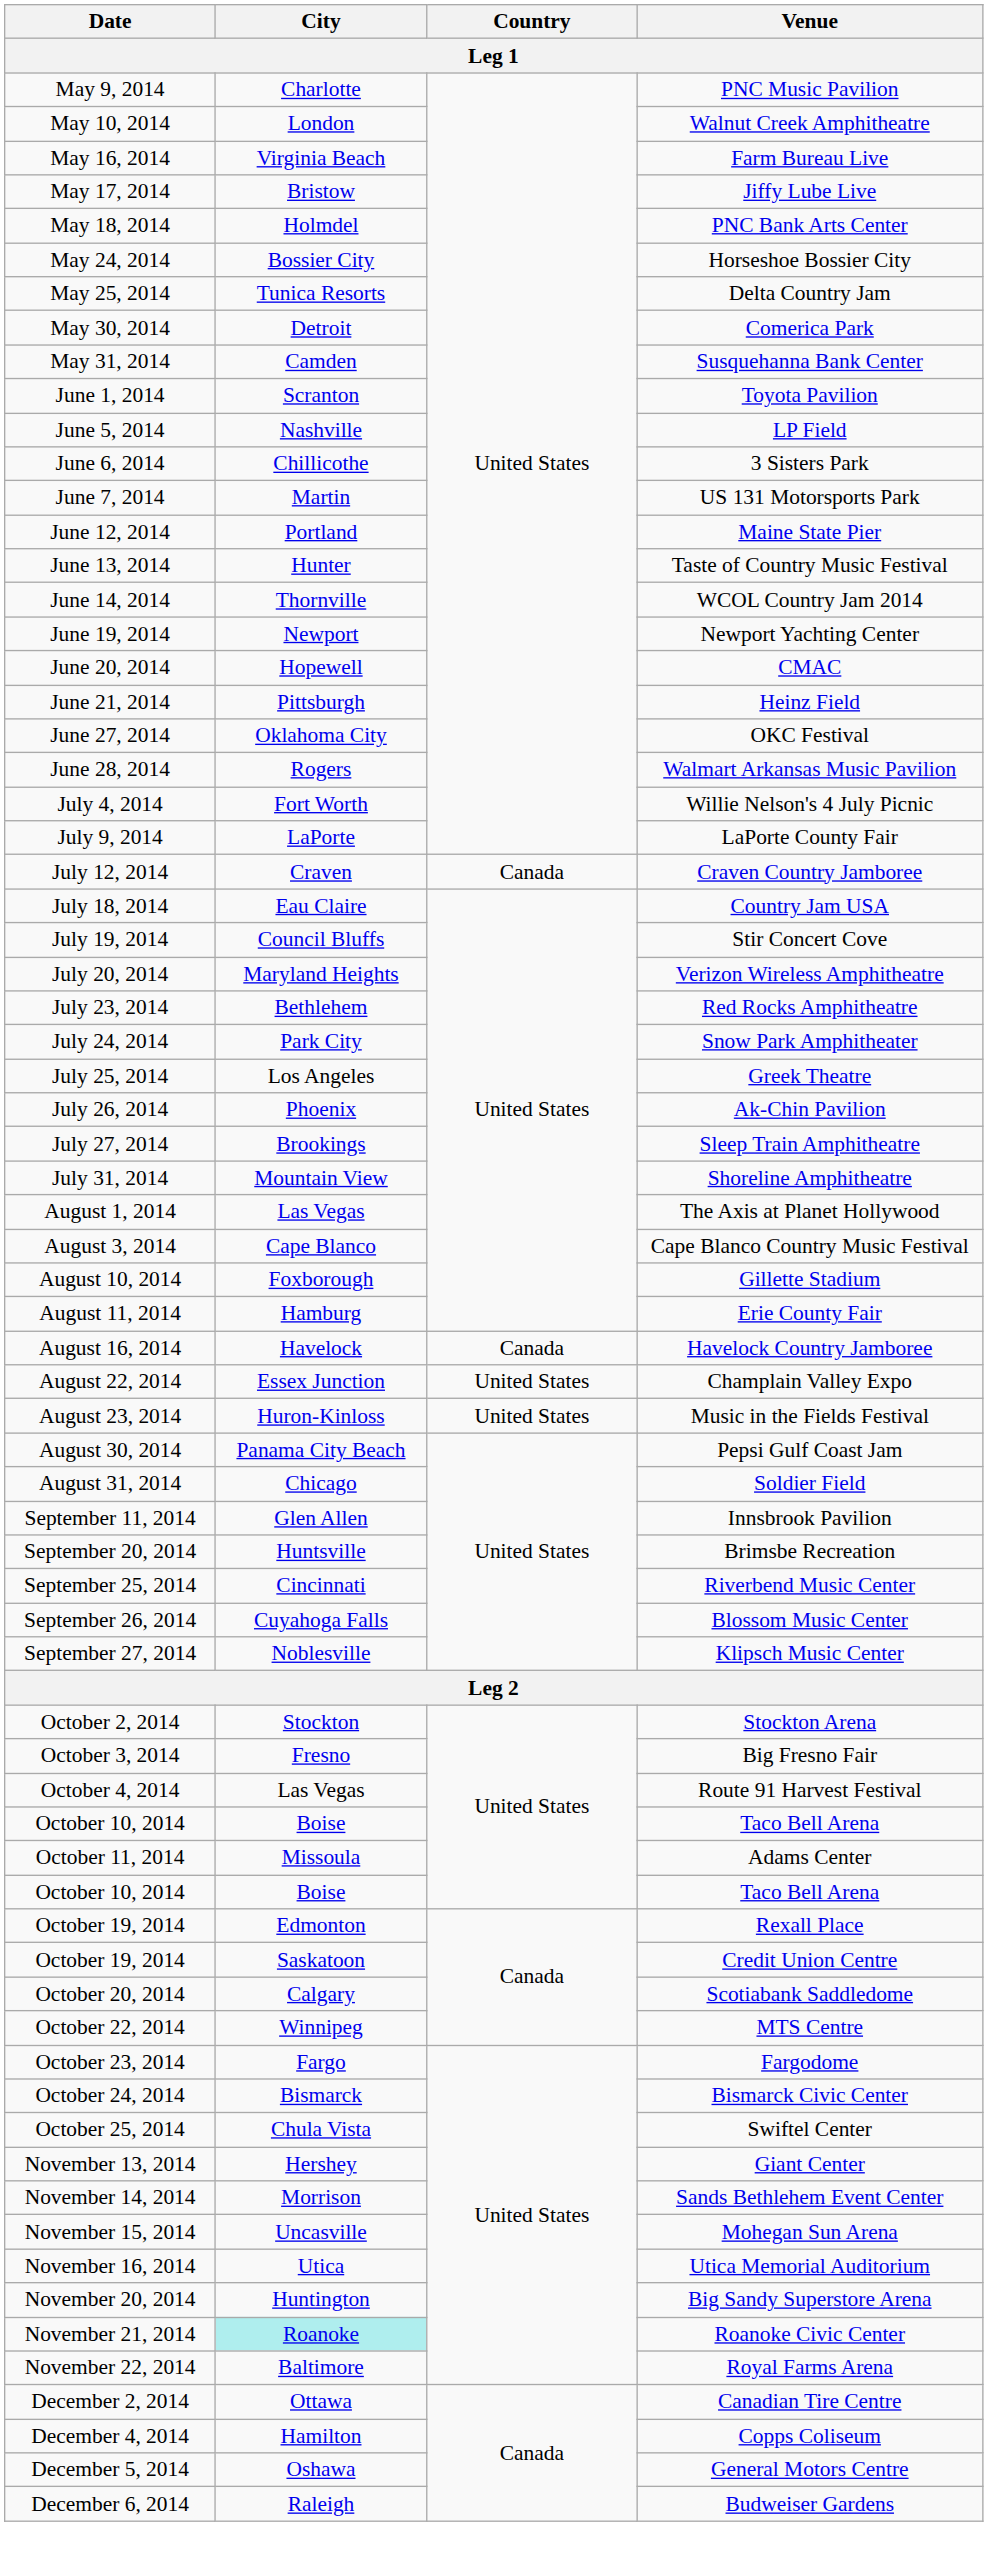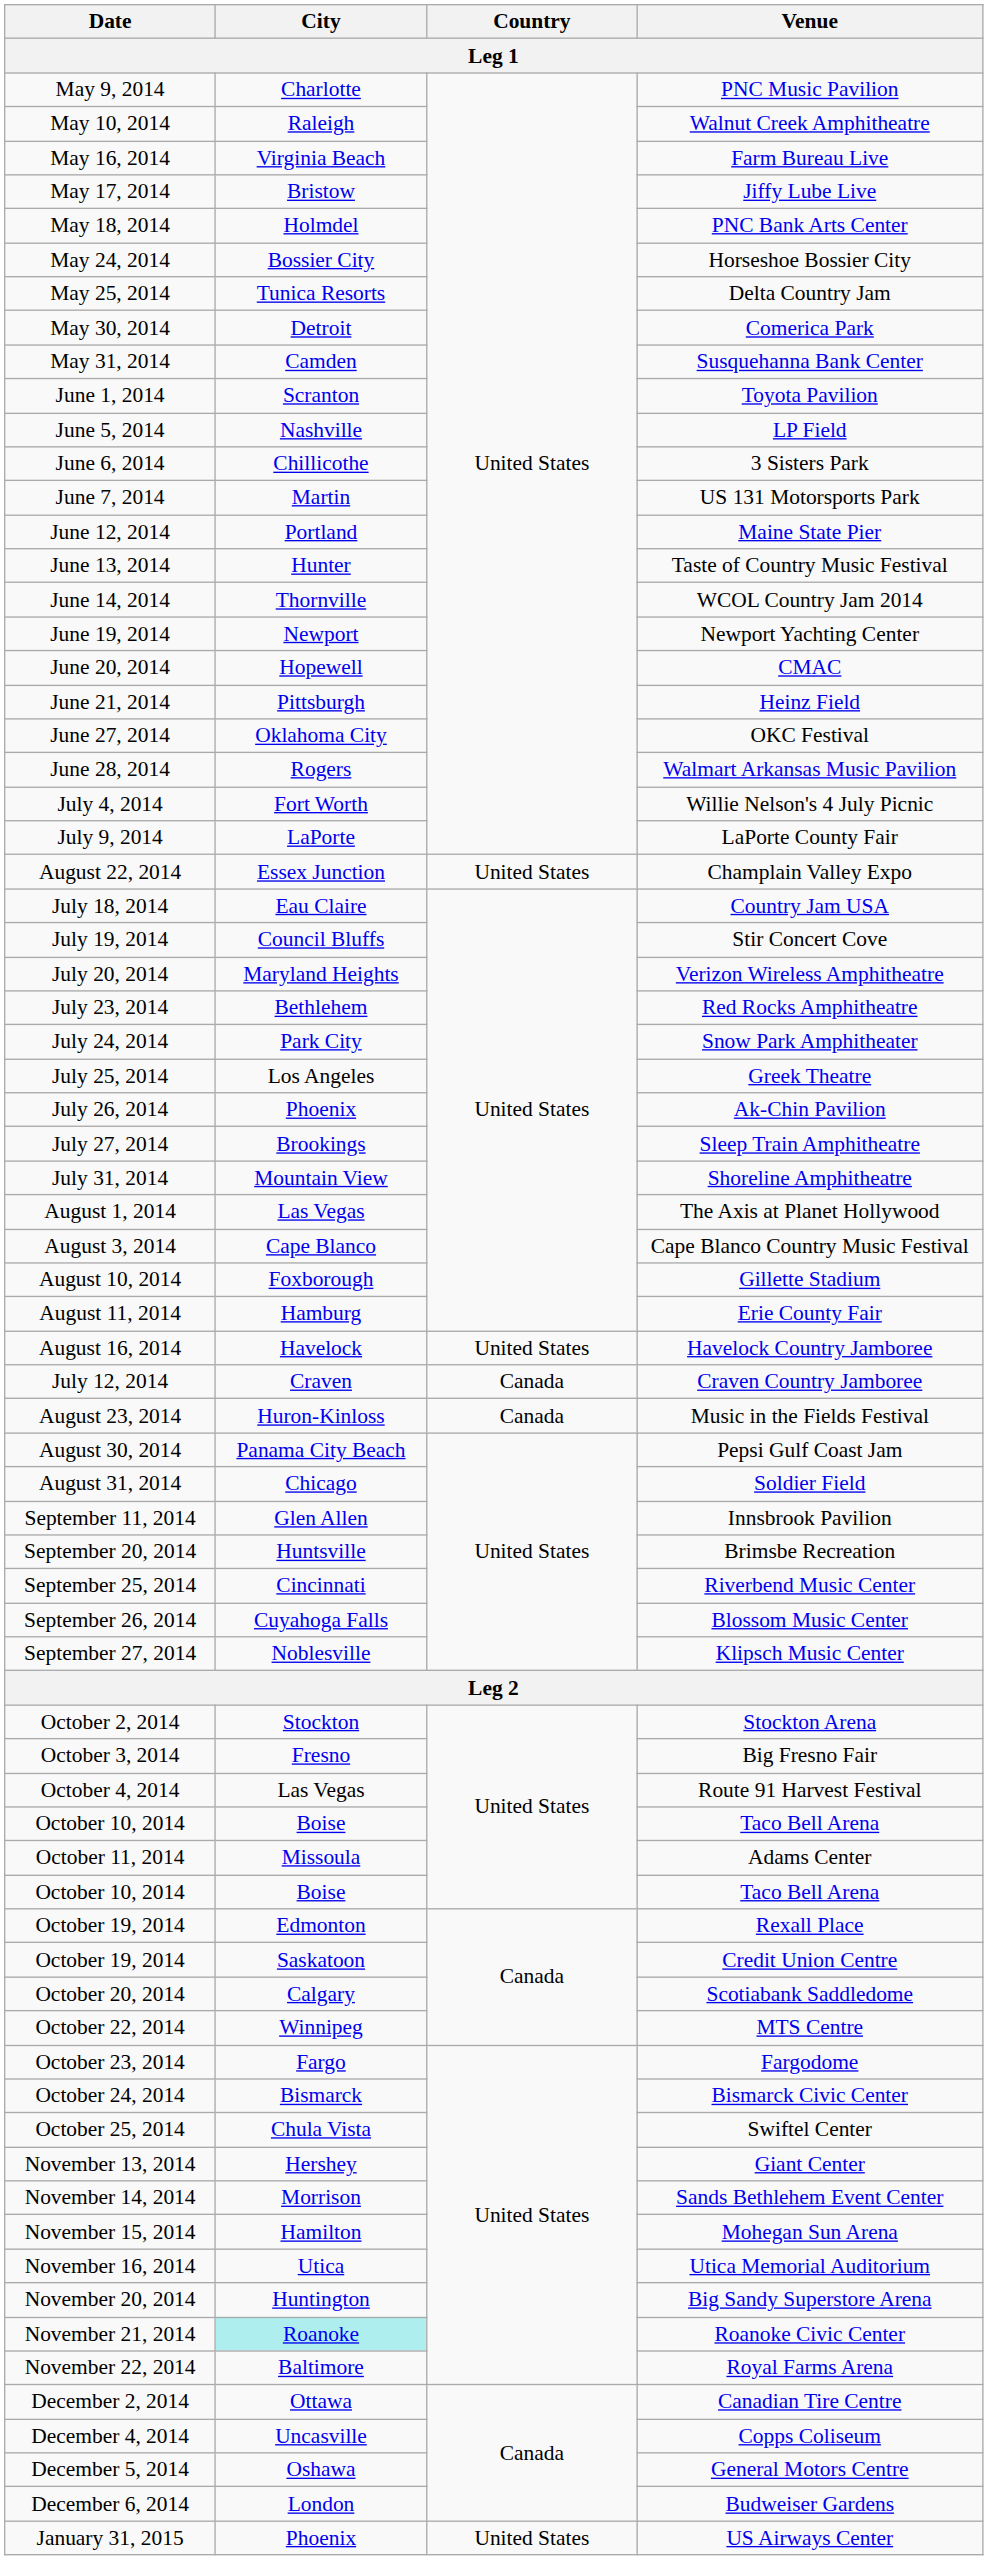Walnut Creek Amphitheatre | City: London -> Raleigh
rows swapped: Craven Country Jamboree <-> Champlain Valley Expo
Havelock Country Jamboree | Country: Canada -> United States
Music in the Fields Festival | Country: United States -> Canada
Mohegan Sun Arena | City: Uncasville -> Hamilton
Copps Coliseum | City: Hamilton -> Uncasville
Budweiser Gardens | City: Raleigh -> London
+ row: January 31, 2015 | Phoenix | United States | US Airways Center
